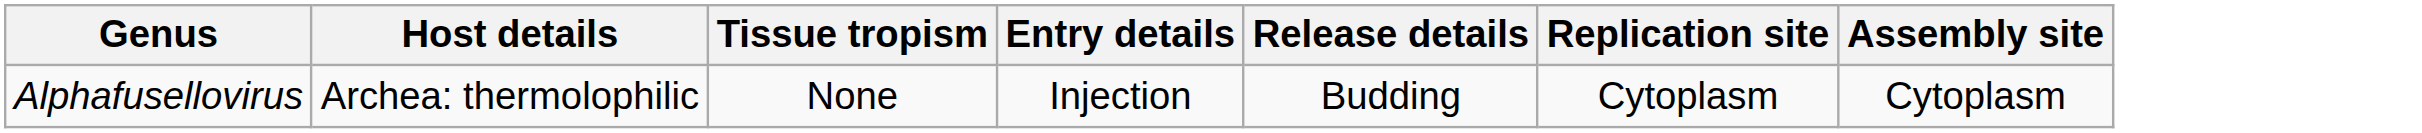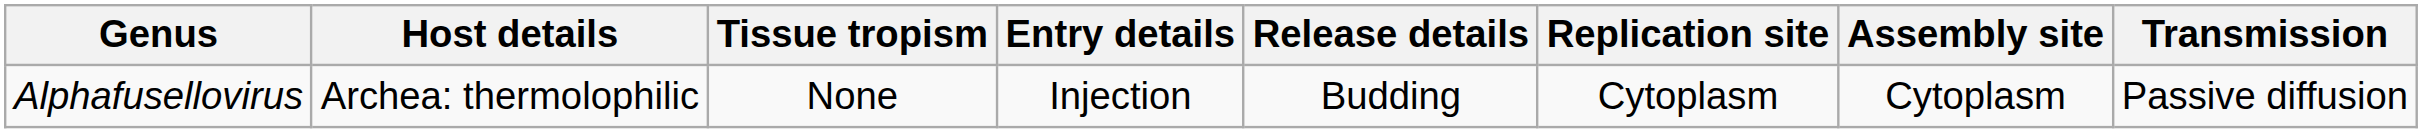+ column: Transmission | Passive diffusion
